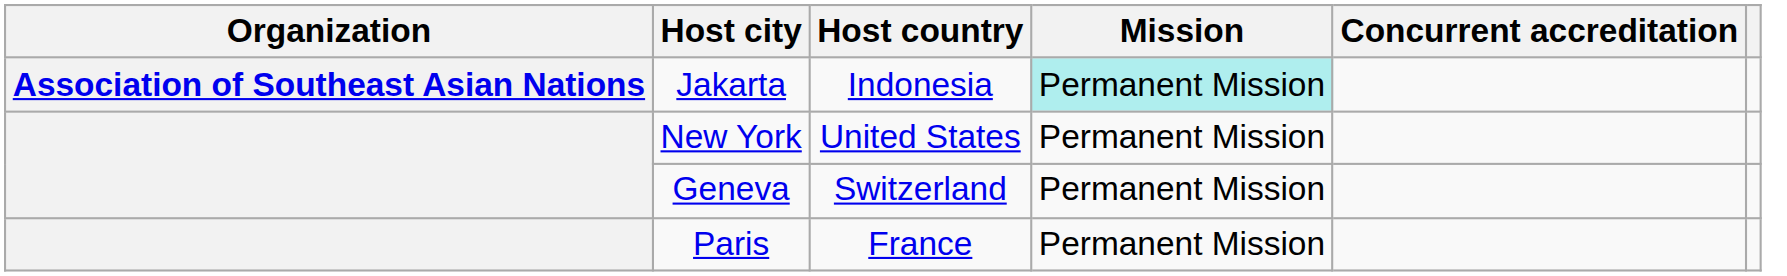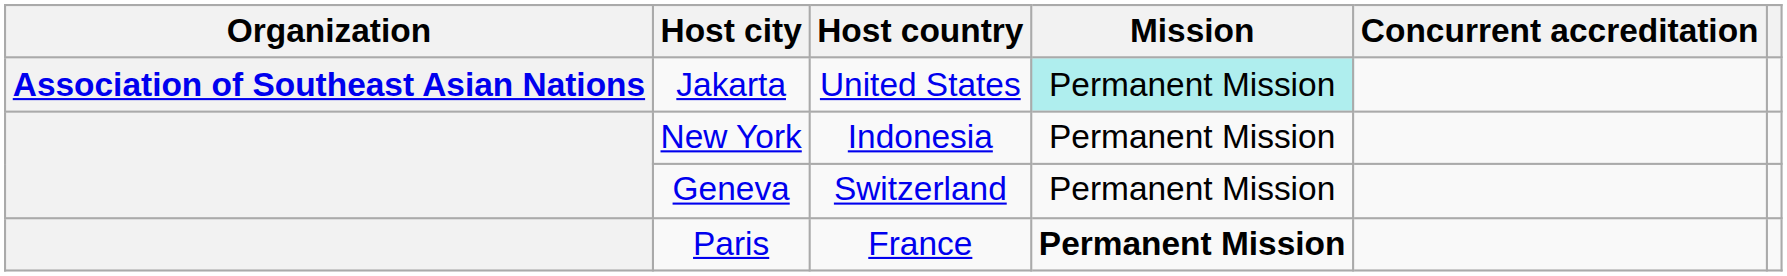Jakarta | Host country: Indonesia -> United States
New York | Host country: United States -> Indonesia
Paris | Mission: normal -> bold
